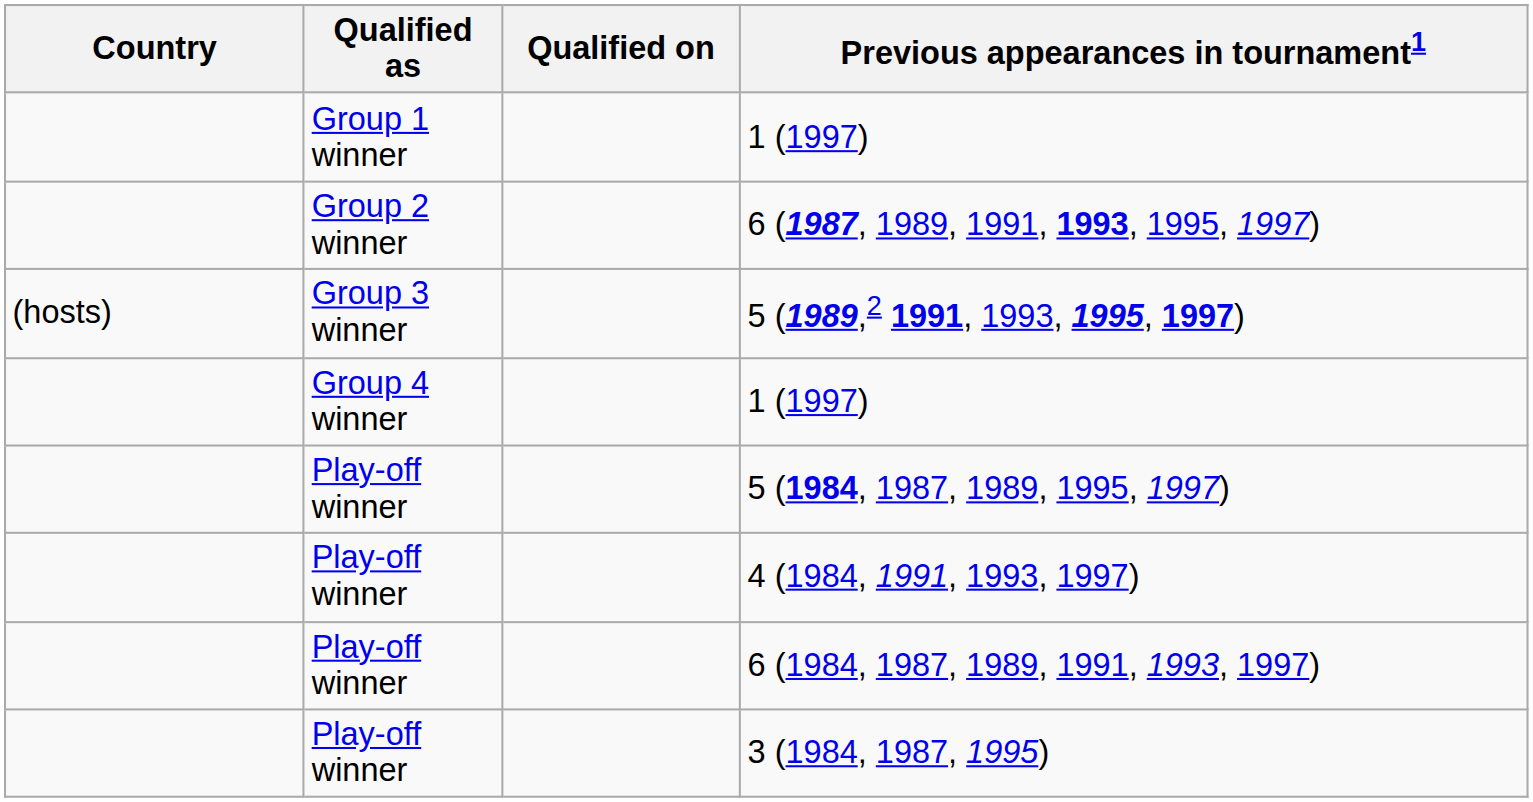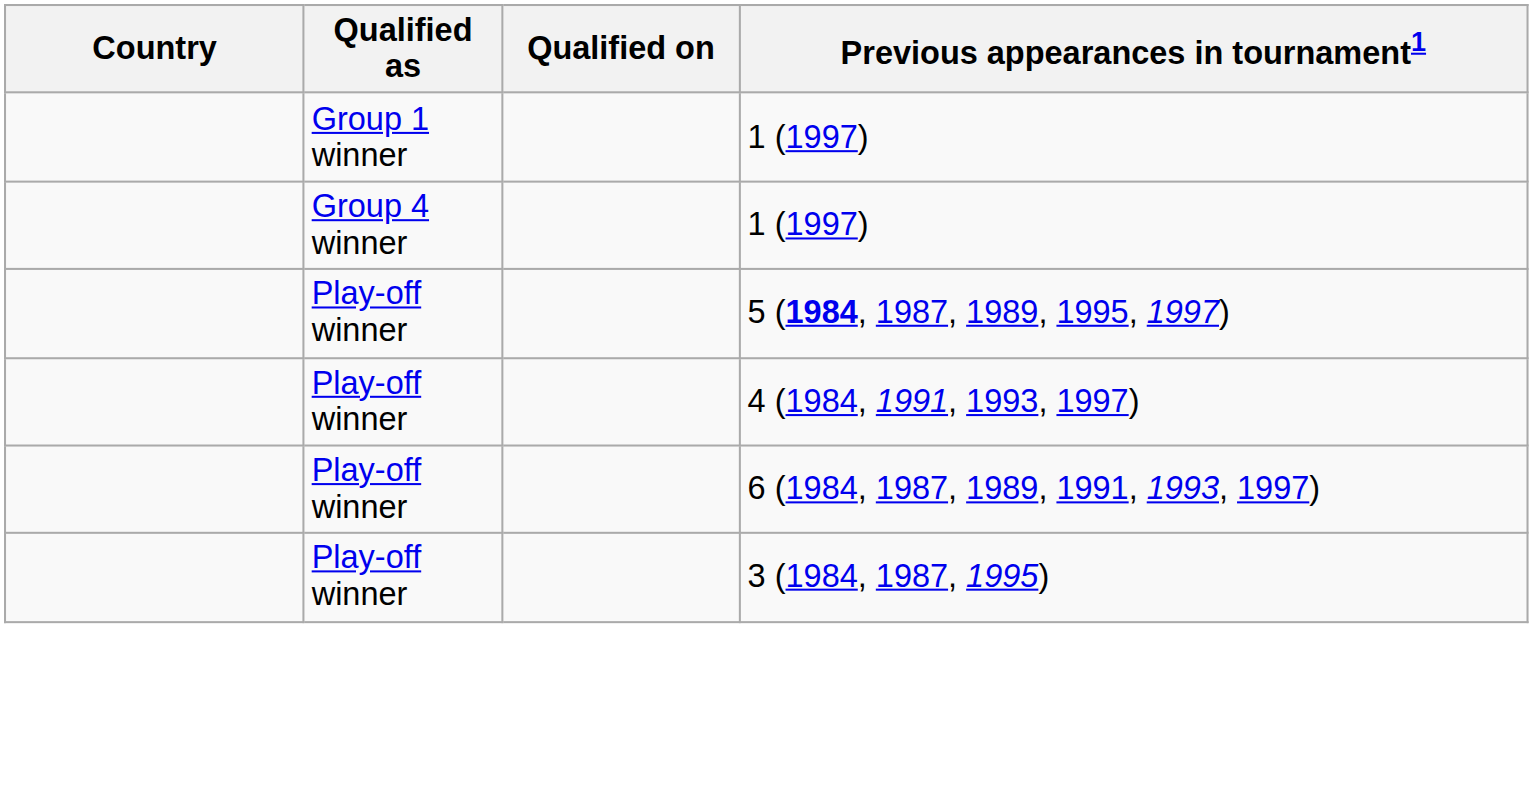- row: Group 2 winner | 6 (1987, 1989, 1991, 1993, 1995, 1997)
- row: (hosts) | Group 3 winner | 5 (1989,2 1991, 1993, 1995, 1997)
